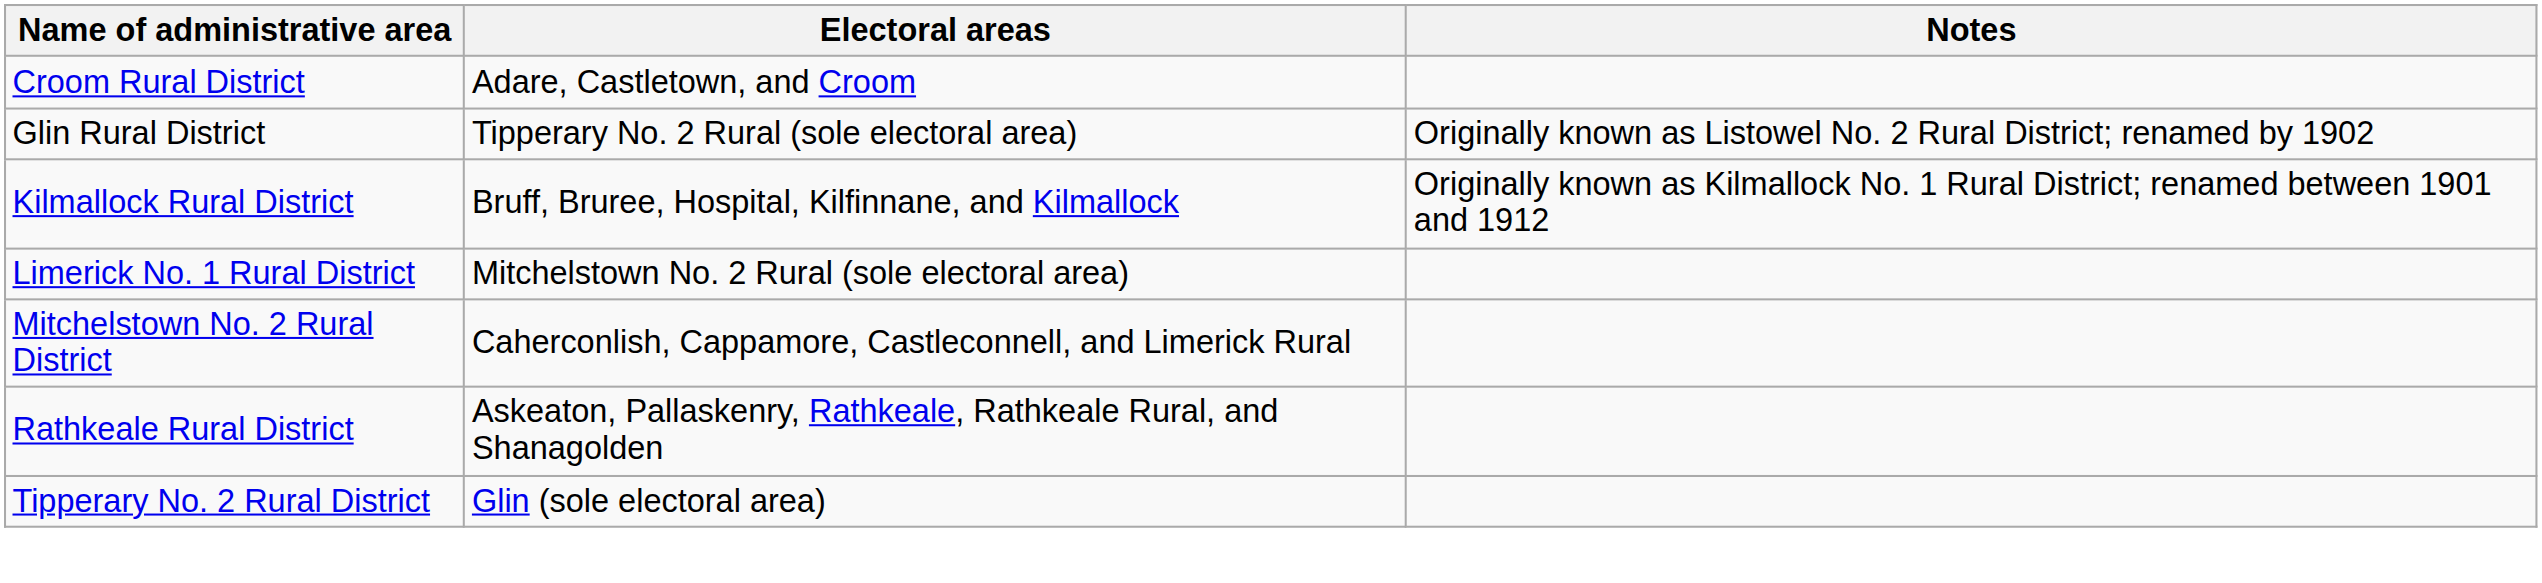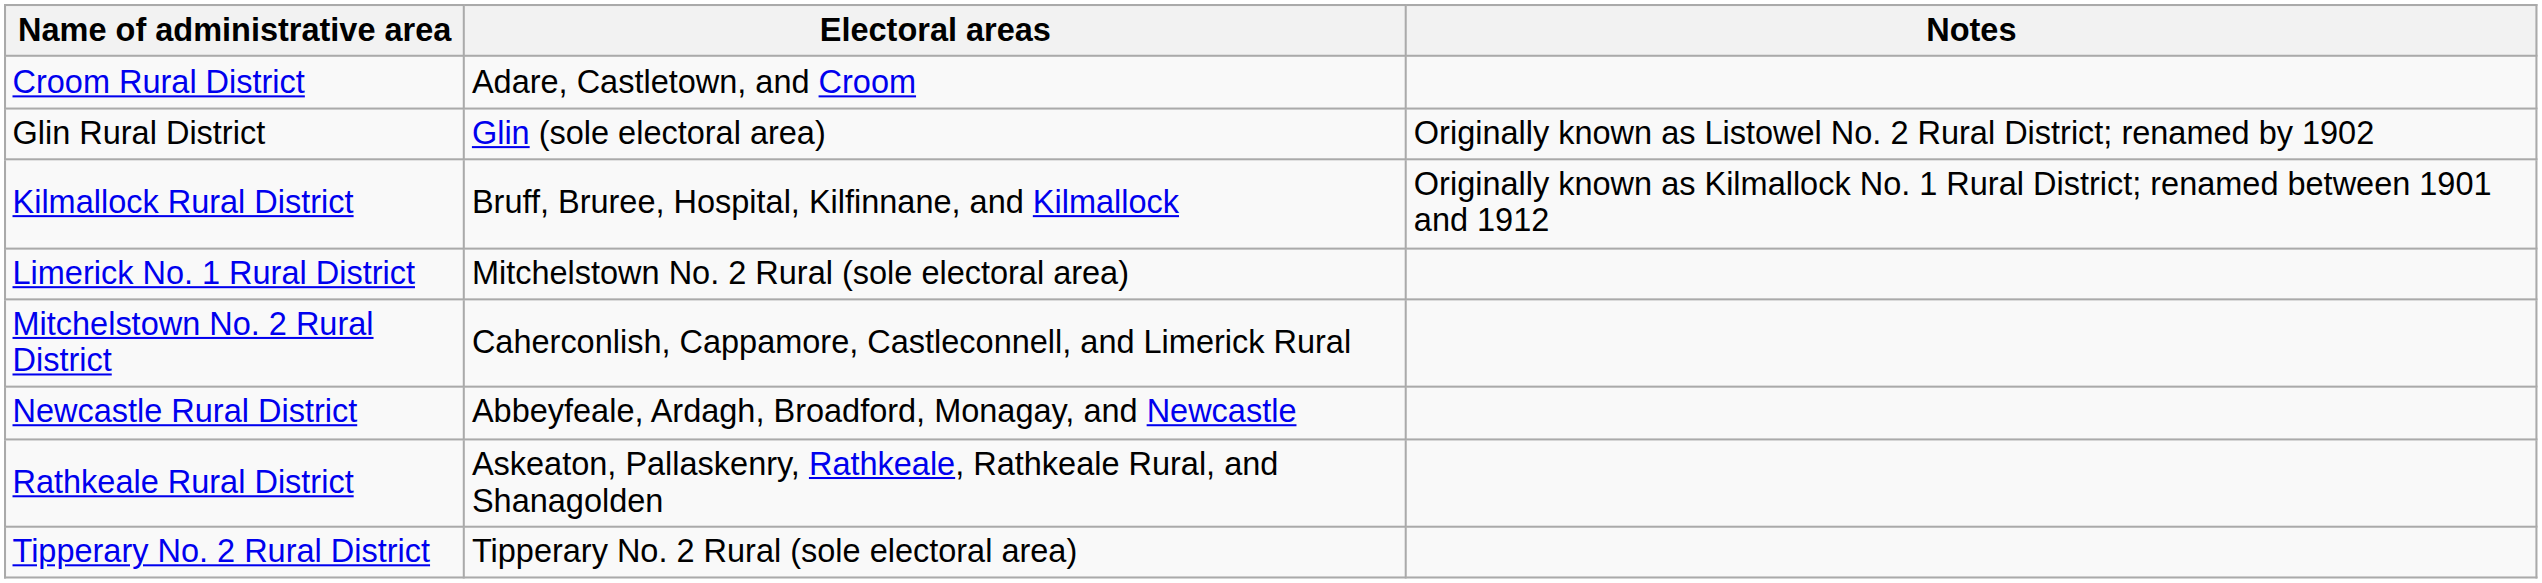Glin Rural District | Electoral areas: Tipperary No. 2 Rural (sole electoral area) -> Glin (sole electoral area)
+ row: Newcastle Rural District | Abbeyfeale, Ardagh, Broadford, Monagay, and Newcastle
Tipperary No. 2 Rural District | Electoral areas: Glin (sole electoral area) -> Tipperary No. 2 Rural (sole electoral area)
